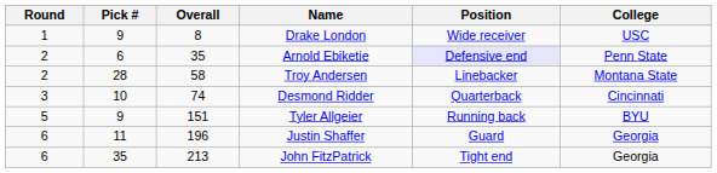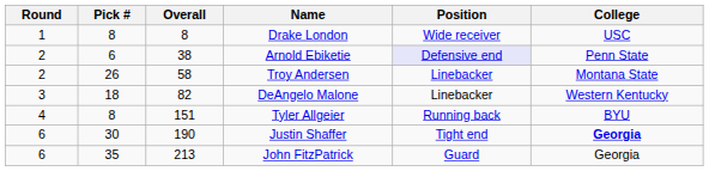Drake London | Pick #: 9 -> 8
Arnold Ebiketie | Overall: 35 -> 38
Troy Andersen | Pick #: 28 -> 26
- row: 3 | 10 | 74 | Desmond Ridder | Quarterback | Cincinnati
+ row: 3 | 18 | 82 | DeAngelo Malone | Linebacker | Western Kentucky
Tyler Allgeier | Round: 5 -> 4
Tyler Allgeier | Pick #: 9 -> 8
Justin Shaffer | Pick #: 11 -> 30
Justin Shaffer | Overall: 196 -> 190
Justin Shaffer | Position: Guard -> Tight end
Justin Shaffer | College: normal -> bold
John FitzPatrick | Position: Tight end -> Guard
